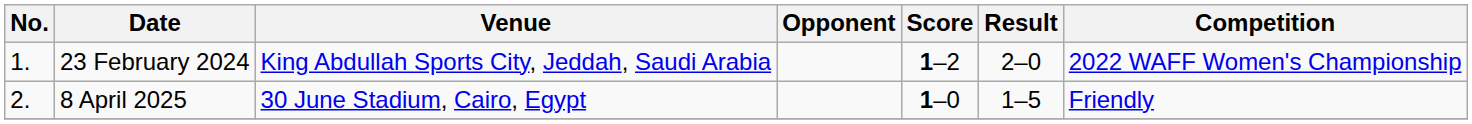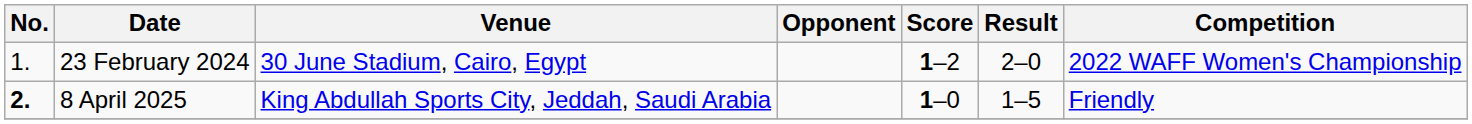23 February 2024 | Venue: King Abdullah Sports City, Jeddah, Saudi Arabia -> 30 June Stadium, Cairo, Egypt
8 April 2025 | No.: normal -> bold
8 April 2025 | Venue: 30 June Stadium, Cairo, Egypt -> King Abdullah Sports City, Jeddah, Saudi Arabia
